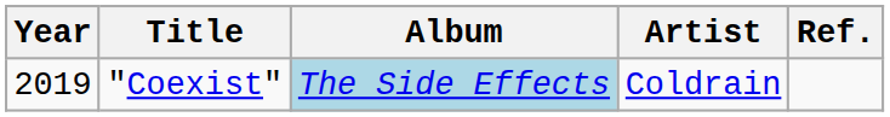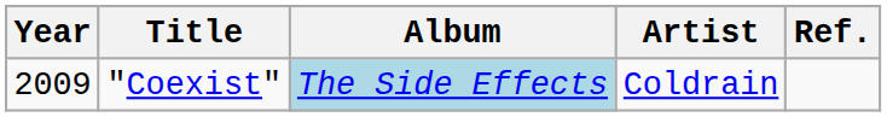"Coexist" | Year: 2019 -> 2009
